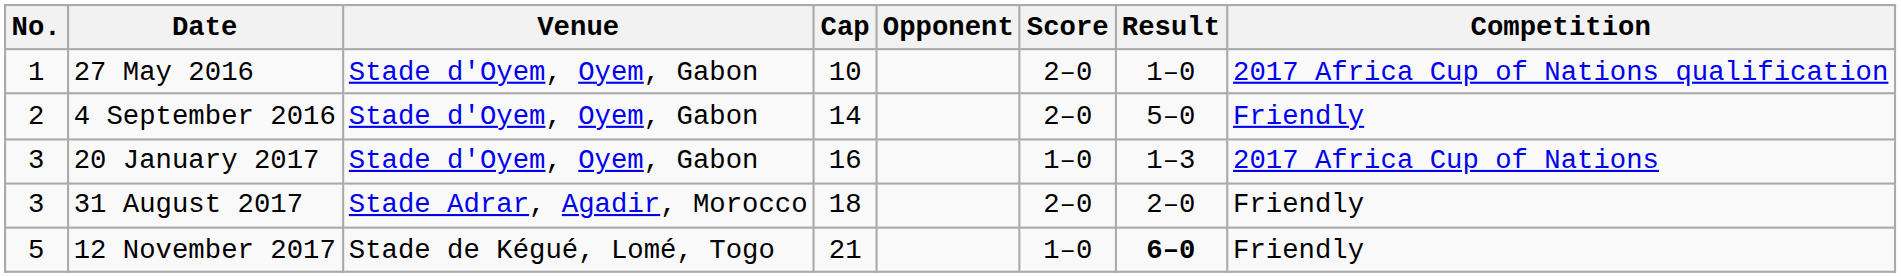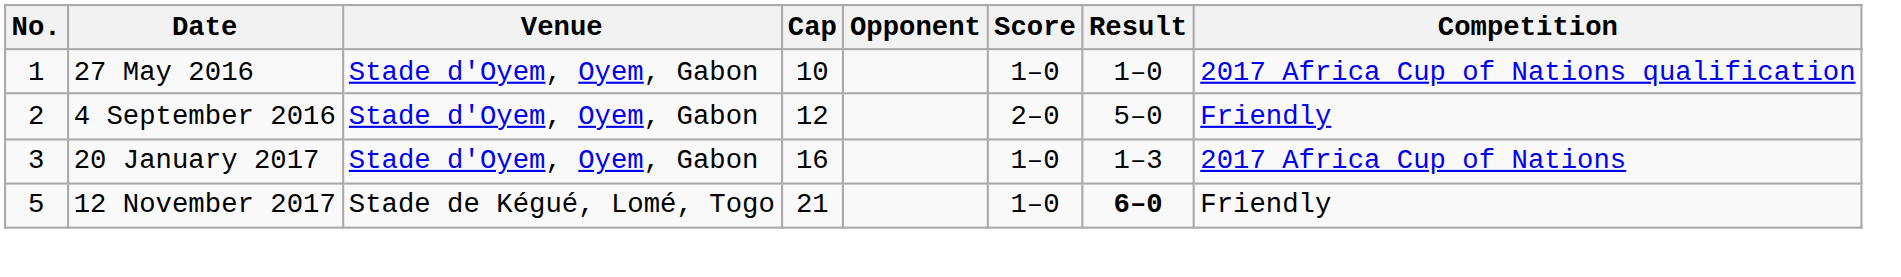27 May 2016 | Score: 2–0 -> 1–0
4 September 2016 | Cap: 14 -> 12
- row: 3 | 31 August 2017 | Stade Adrar, Agadir, Morocco | 18 | 2–0 | 2–0 | Friendly
